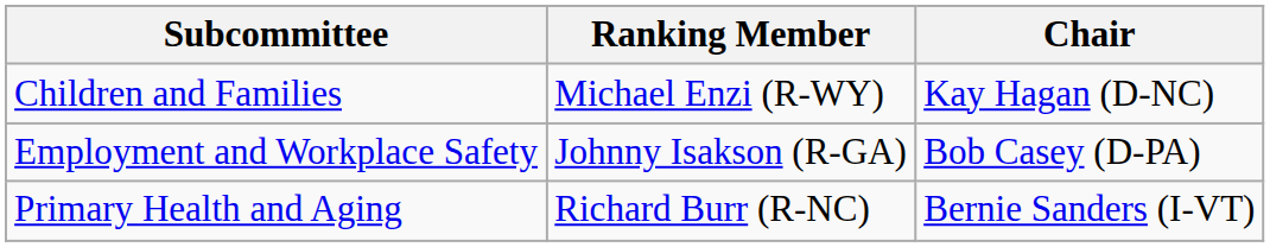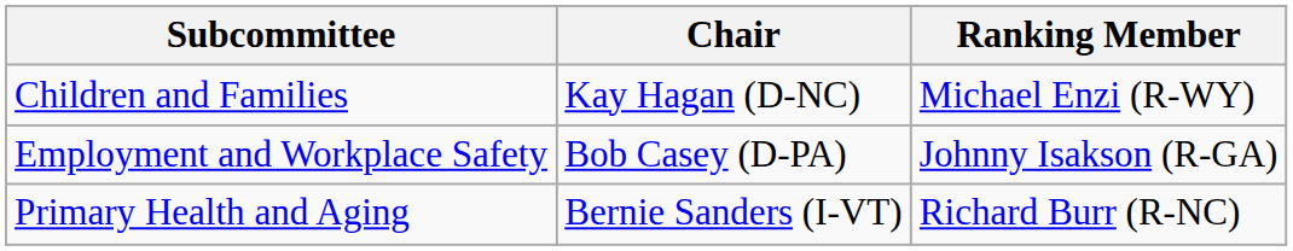columns swapped: Chair <-> Ranking Member
